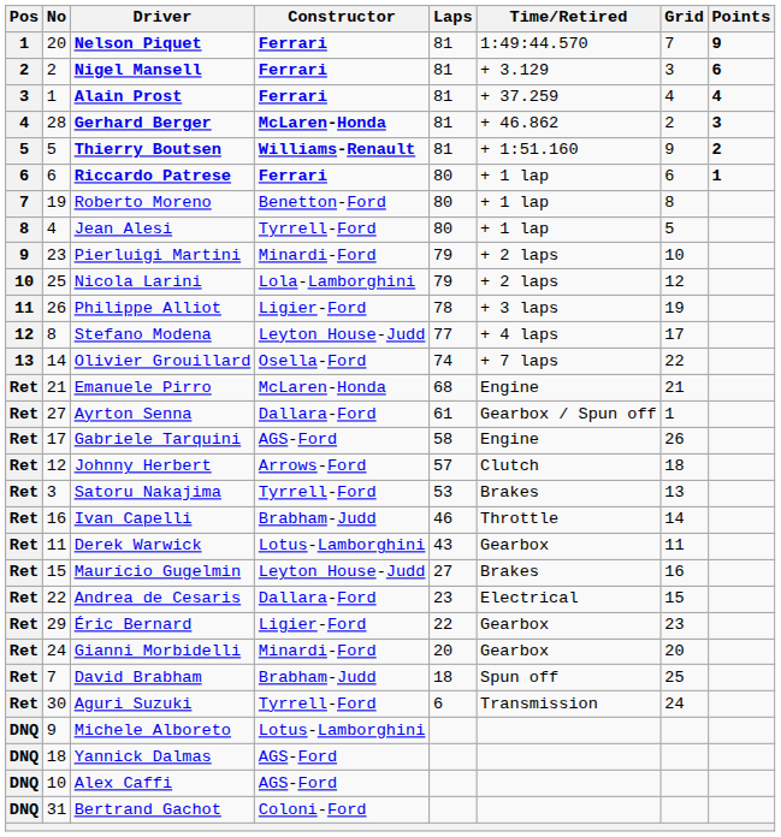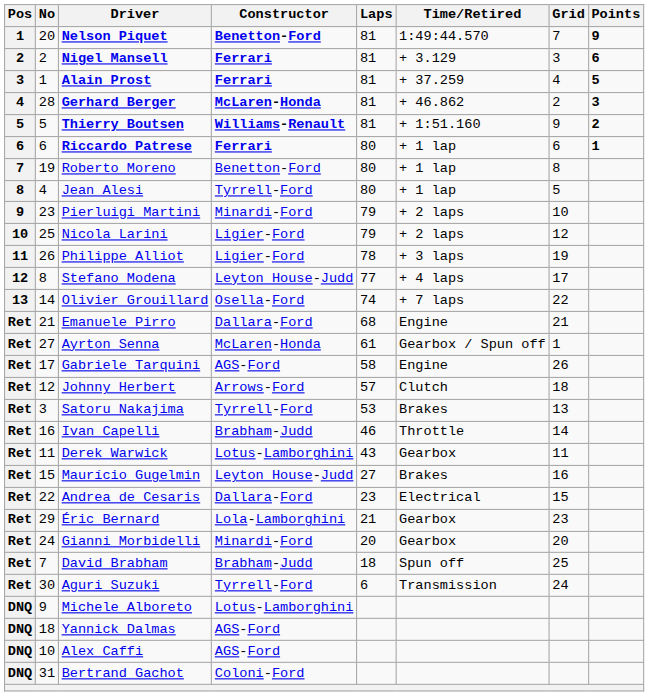Nelson Piquet | Constructor: Ferrari -> Benetton-Ford
Alain Prost | Points: 4 -> 5
Nicola Larini | Constructor: Lola-Lamborghini -> Ligier-Ford
Emanuele Pirro | Constructor: McLaren-Honda -> Dallara-Ford
Ayrton Senna | Constructor: Dallara-Ford -> McLaren-Honda
Éric Bernard | Constructor: Ligier-Ford -> Lola-Lamborghini
Éric Bernard | Laps: 22 -> 21
